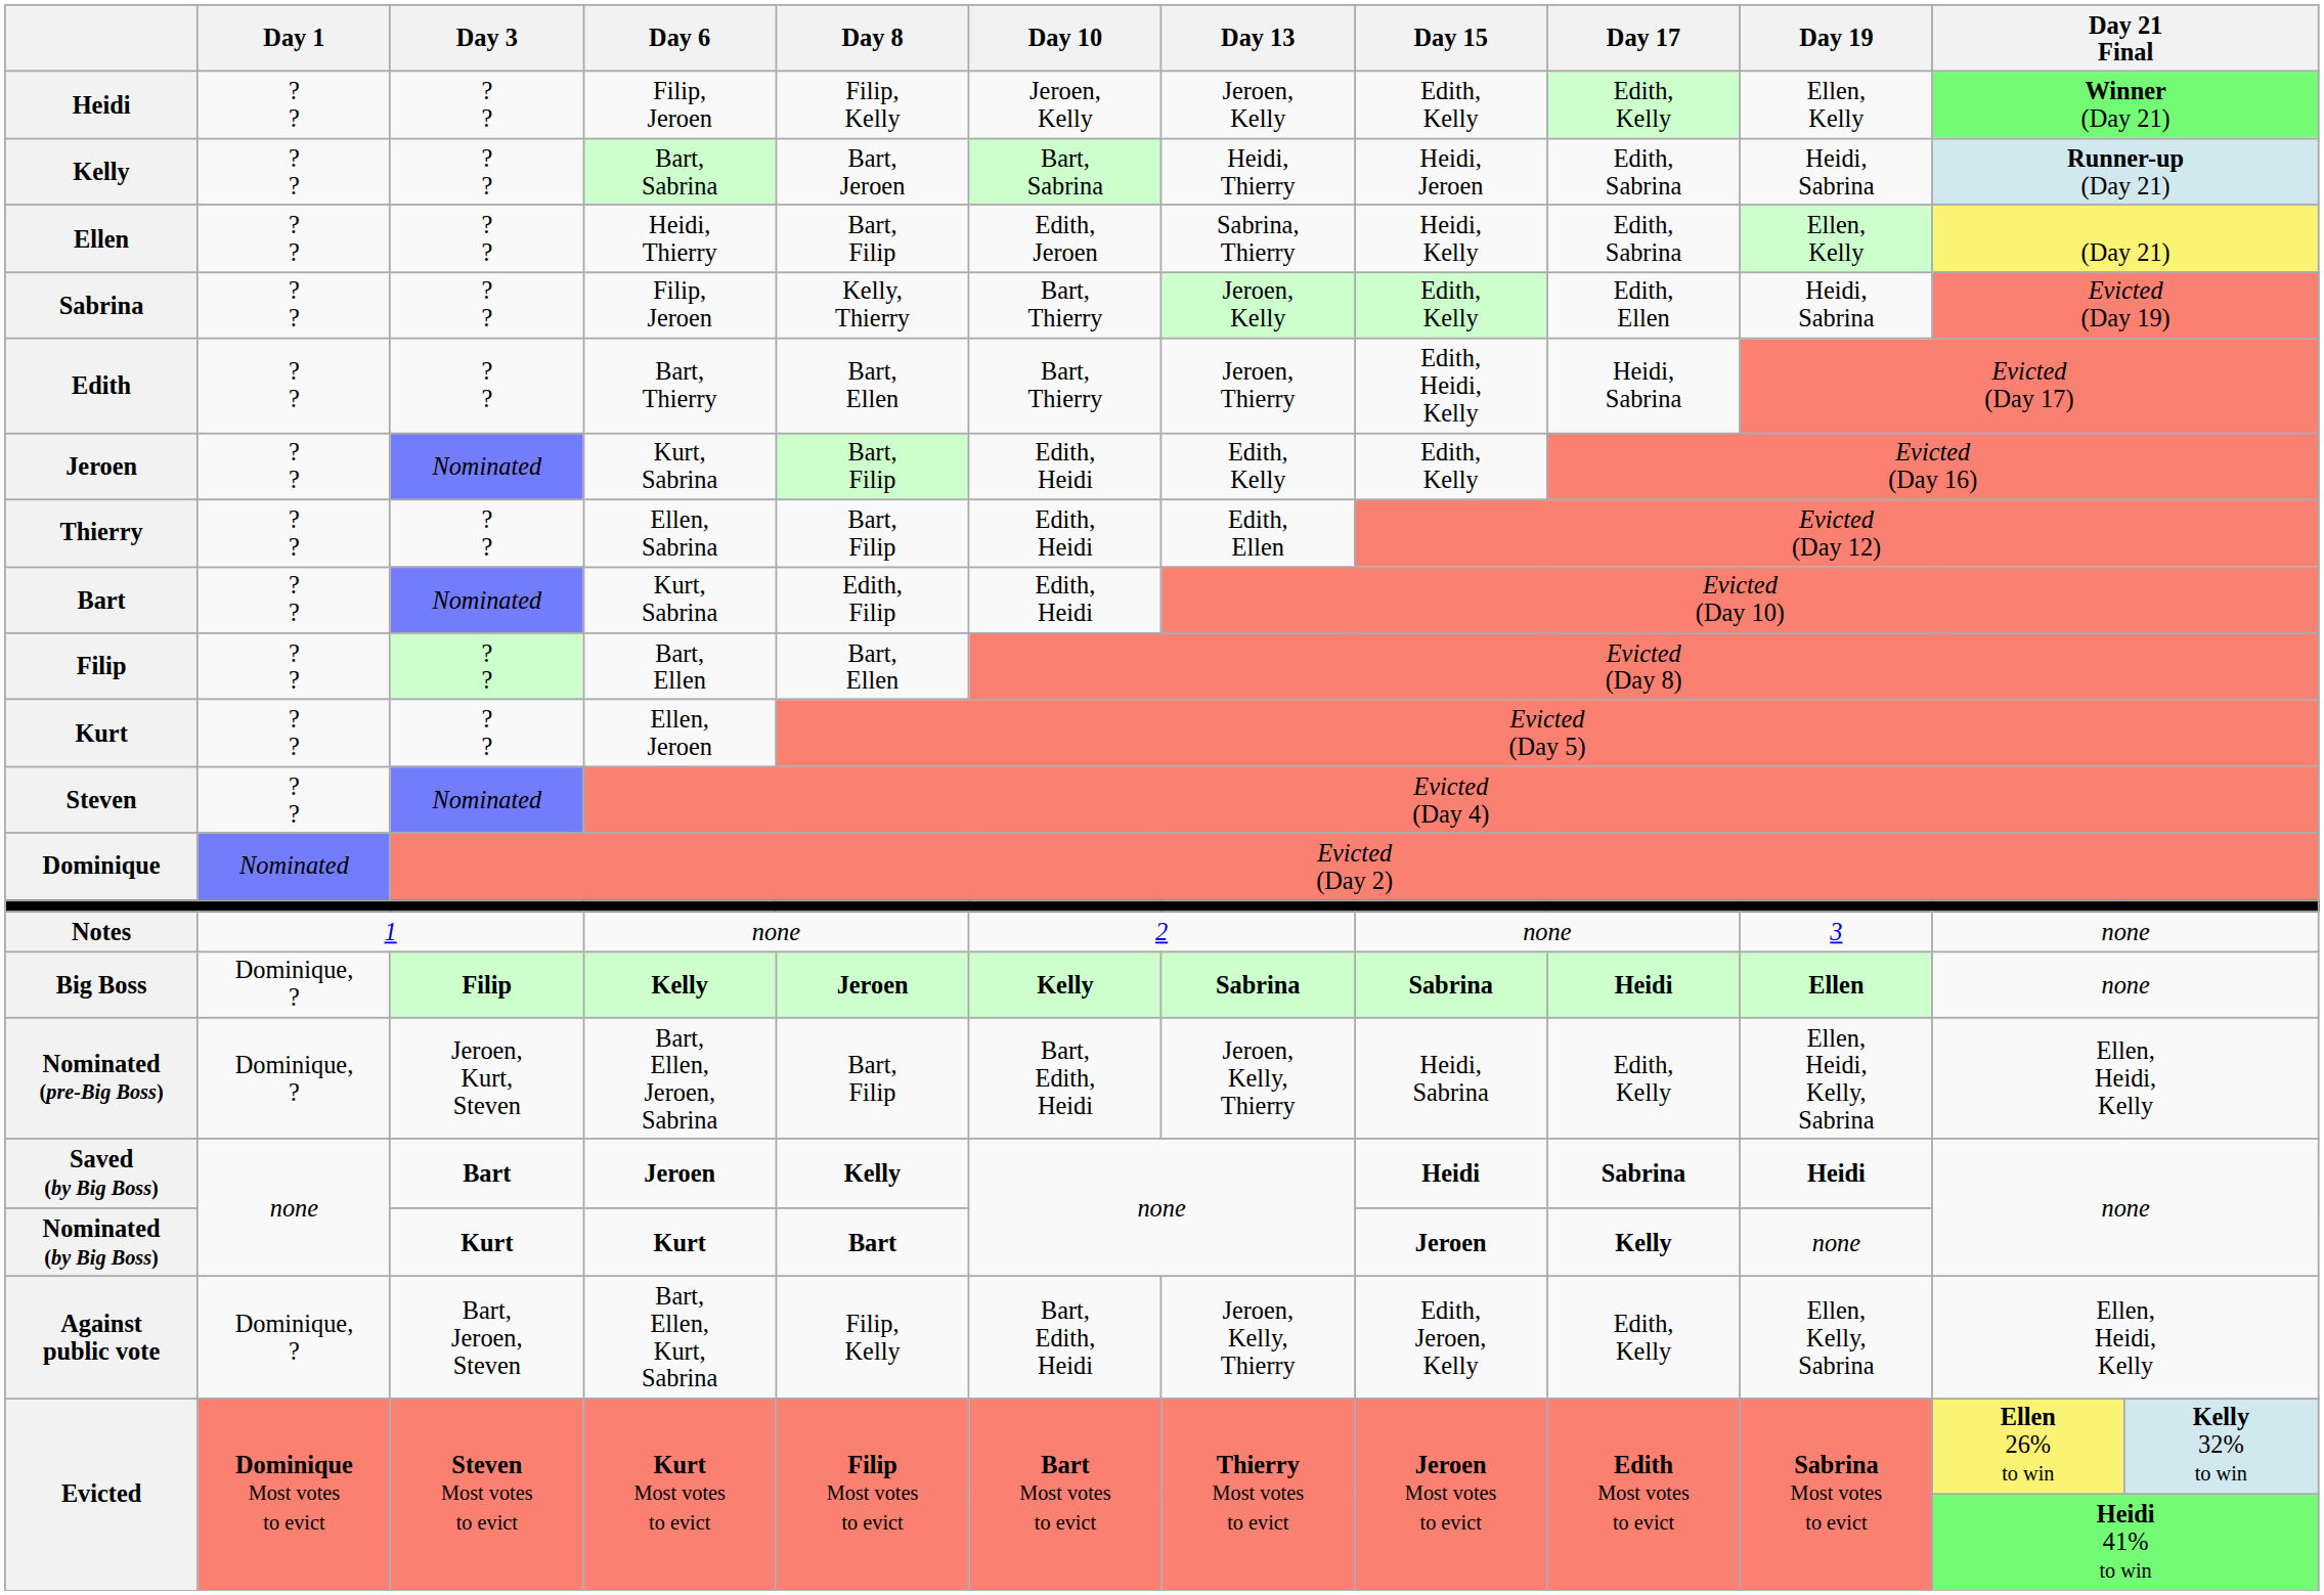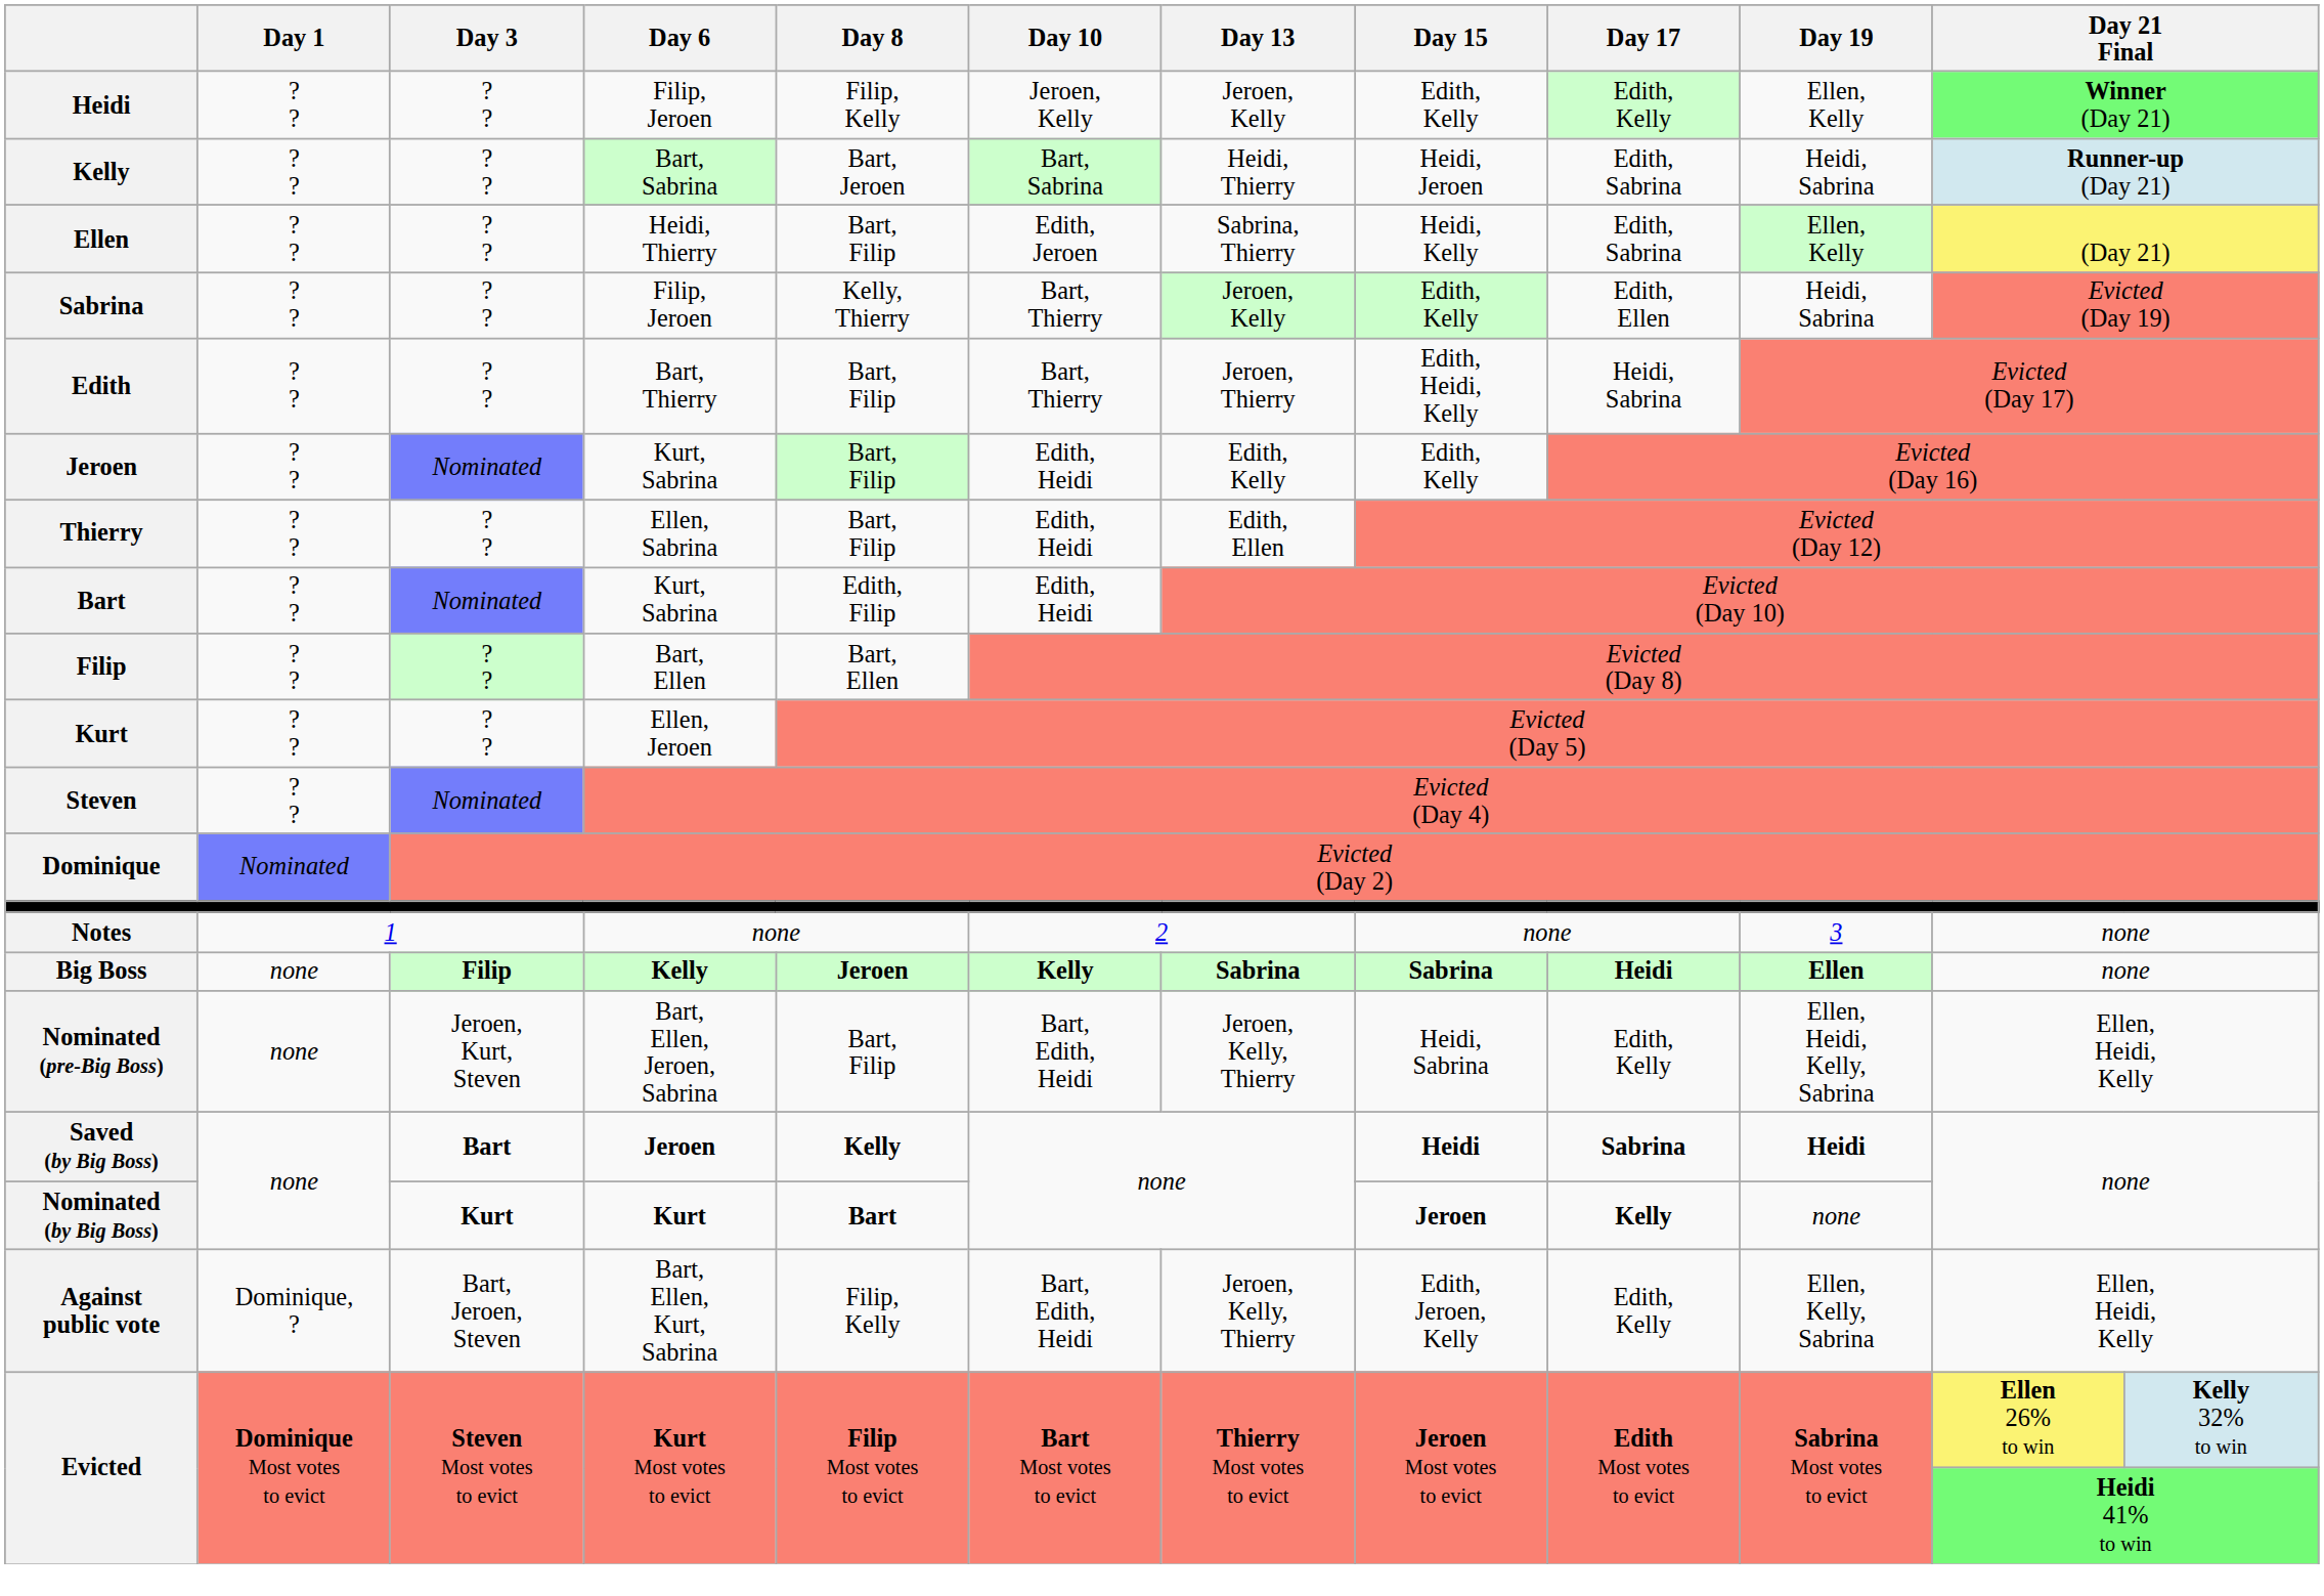Edith | Day 8: Bart, Ellen -> Bart, Filip
Big Boss | Day 1: Dominique, ? -> none
Nominated (pre-Big Boss) | Day 1: Dominique, ? -> none
